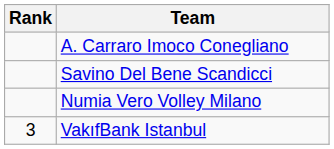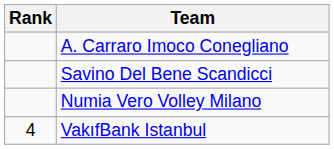VakıfBank Istanbul | Rank: 3 -> 4
